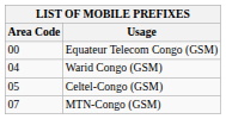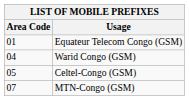Equateur Telecom Congo (GSM) | Area Code: 00 -> 01
